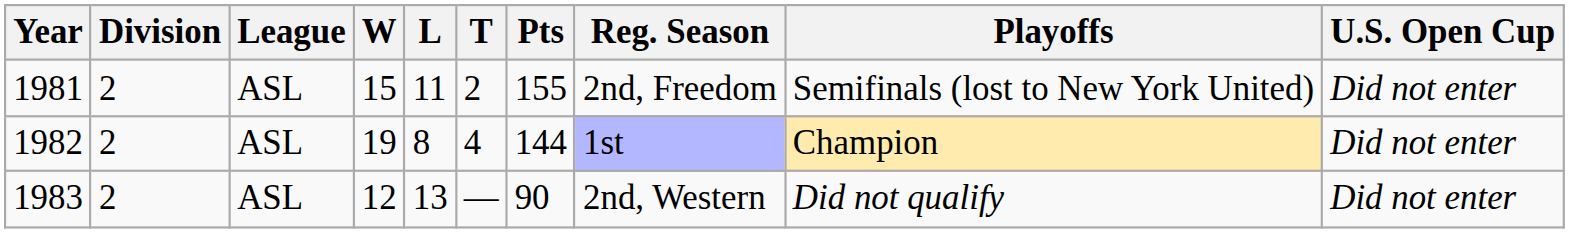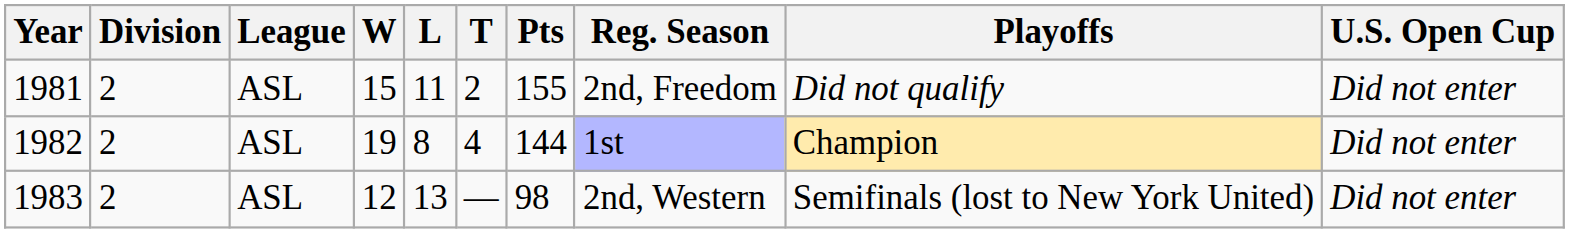1981 | Playoffs: Semifinals (lost to New York United) -> Did not qualify
1983 | Pts: 90 -> 98
1983 | Playoffs: Did not qualify -> Semifinals (lost to New York United)
